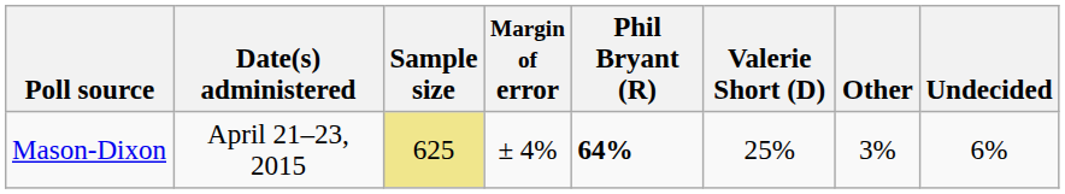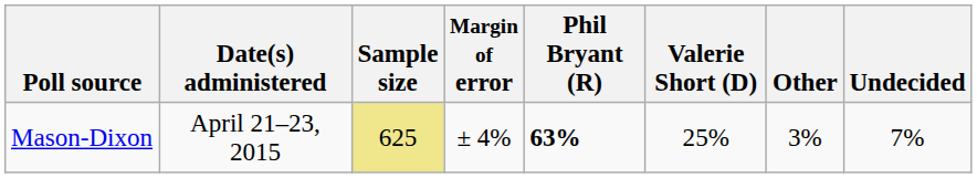Mason-Dixon | Phil Bryant (R): 64% -> 63%
Mason-Dixon | Undecided: 6% -> 7%
